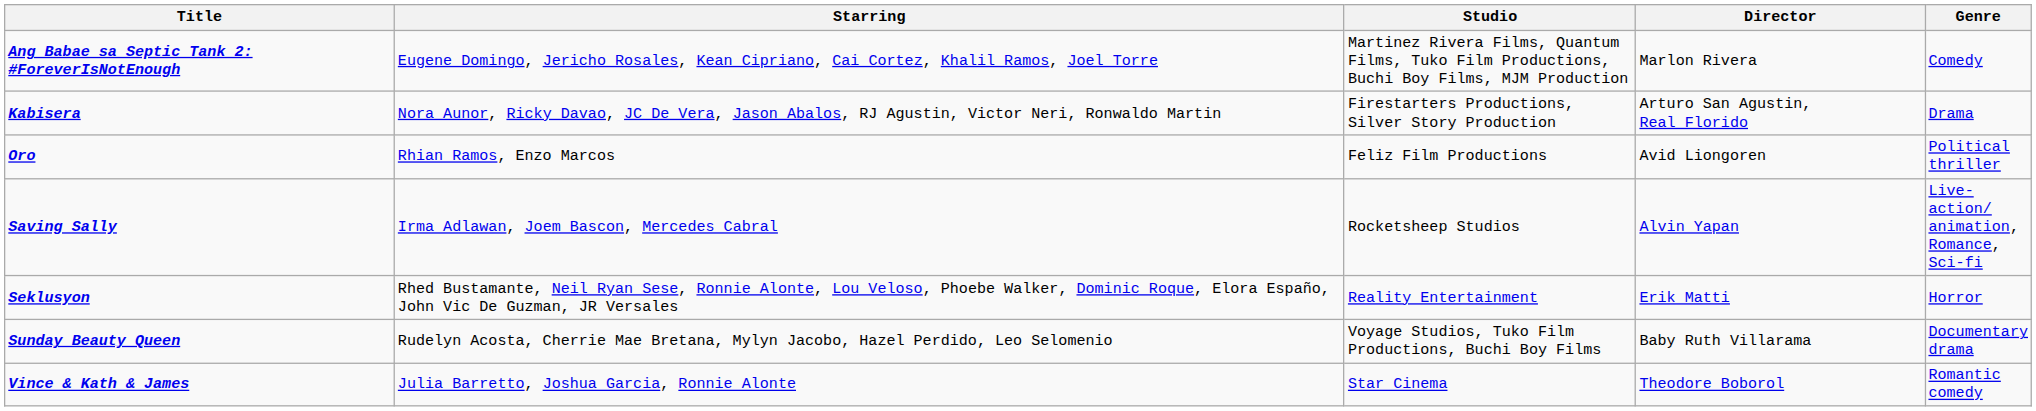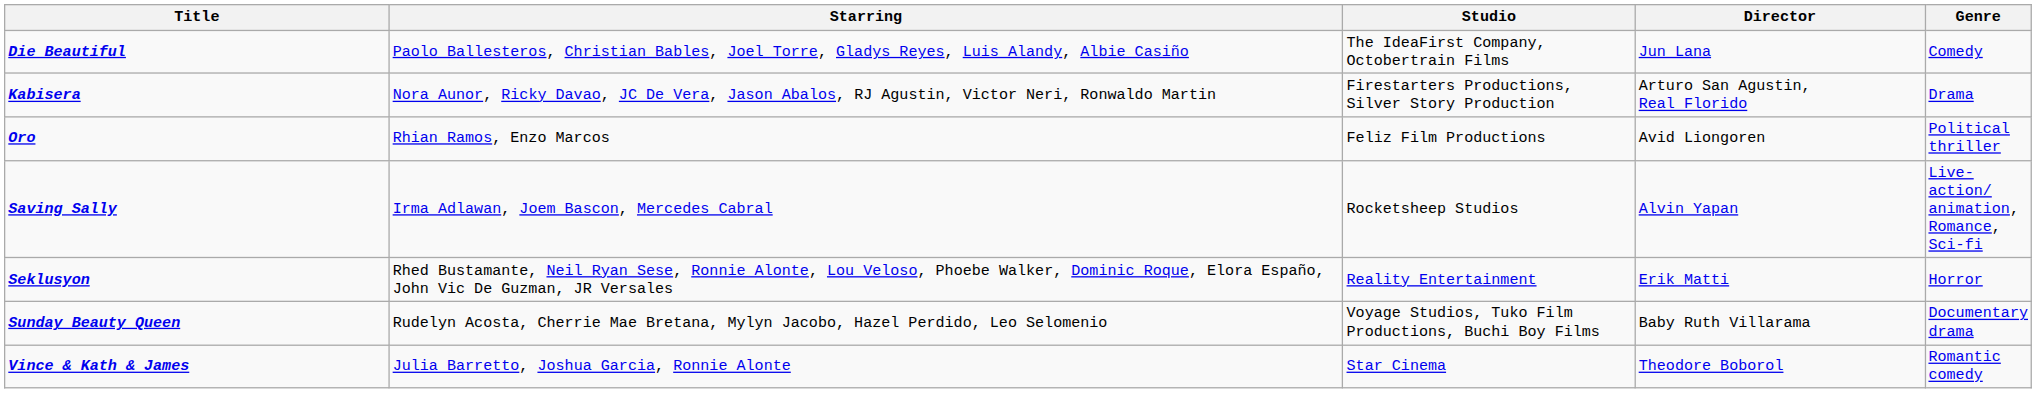- row: Ang Babae sa Septic Tank 2: #ForeverIsNotEnough | Eugene Domingo, Jericho Rosales, Kean Cipriano, Cai Cortez, Khalil Ramos, Joel Torre | Martinez Rivera Films, Quantum Films, Tuko Film Productions, Buchi Boy Films, MJM Production | Marlon Rivera | Comedy
+ row: Die Beautiful | Paolo Ballesteros, Christian Bables, Joel Torre, Gladys Reyes, Luis Alandy, Albie Casiño | The IdeaFirst Company, Octobertrain Films | Jun Lana | Comedy
